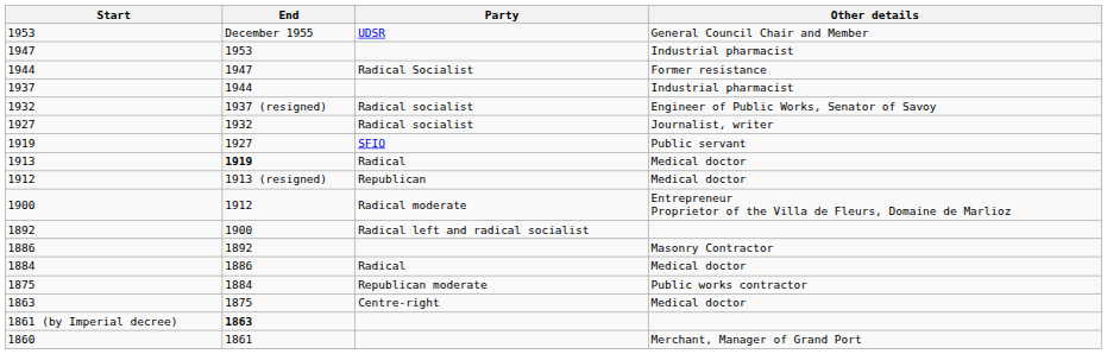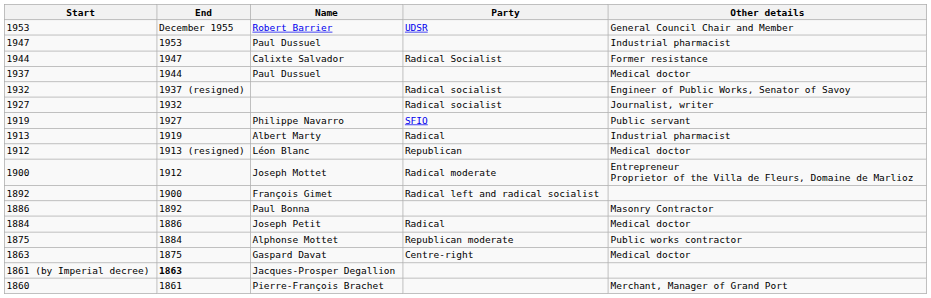+ column: Name | Robert Barrier | Paul Dussuel | Calixte Salvador | Paul Dussuel | Philippe Navarro | Albert Marty | Léon Blanc | Joseph Mottet | François Gimet | Paul Bonna | Joseph Petit | Alphonse Mottet | Gaspard Davat | Jacques-Prosper Degallion | Pierre-François Brachet
1937 | Other details: Industrial pharmacist -> Medical doctor
1913 | End: bold -> normal
1913 | Other details: Medical doctor -> Industrial pharmacist
